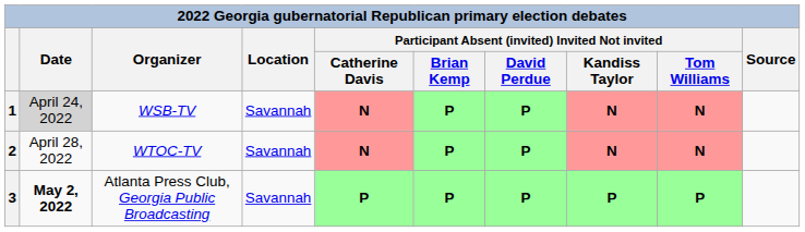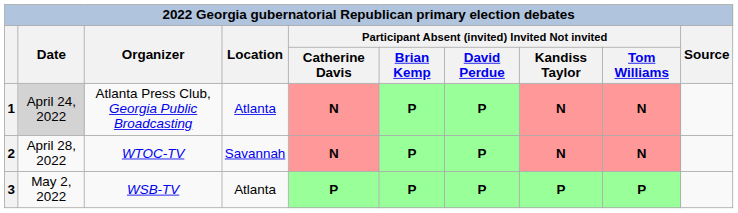1 | Organizer: WSB-TV -> Atlanta Press Club, Georgia Public Broadcasting
1 | Location: Savannah -> Atlanta
3 | Date: bold -> normal
3 | Organizer: Atlanta Press Club, Georgia Public Broadcasting -> WSB-TV
3 | Location: Savannah -> Atlanta
